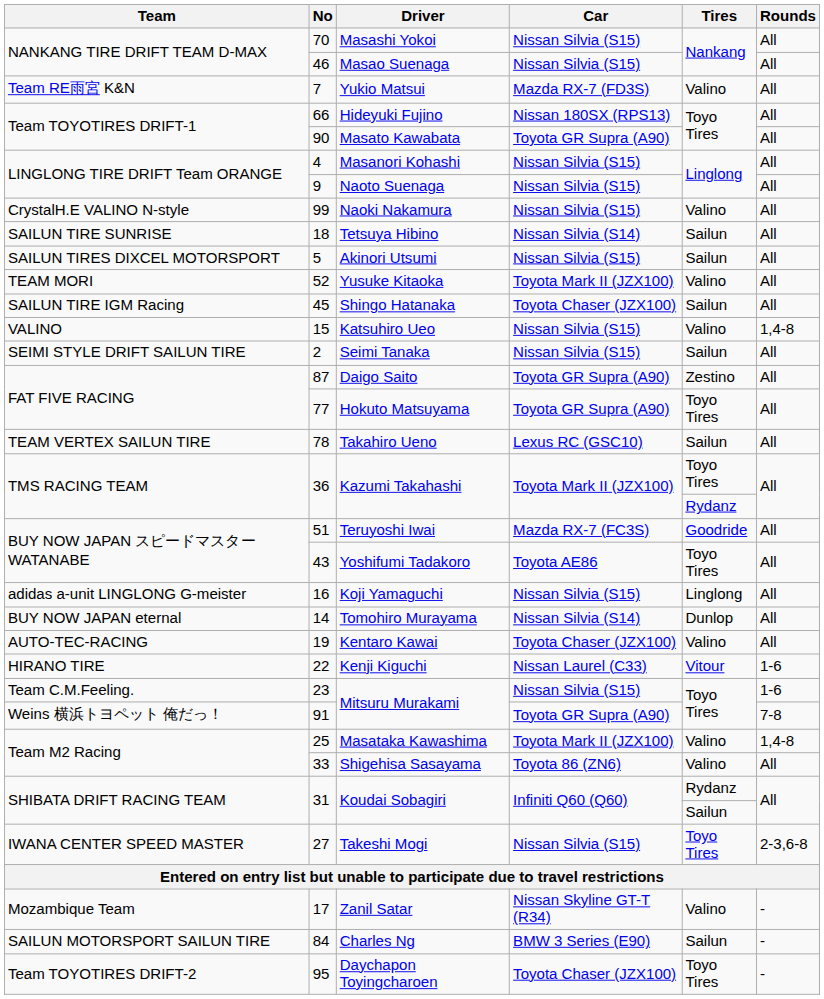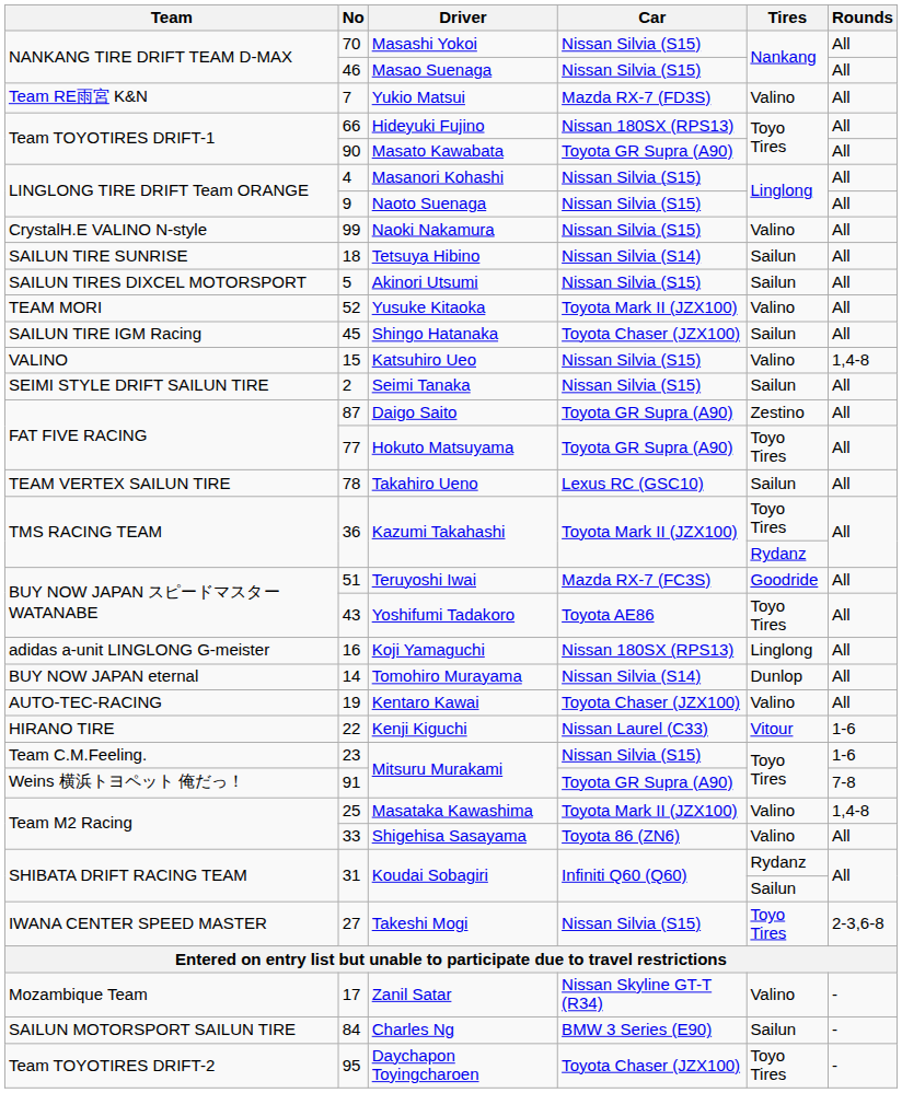Koji Yamaguchi | Car: Nissan Silvia (S15) -> Nissan 180SX (RPS13)
